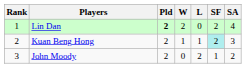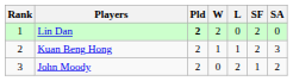Lin Dan | SA: 4 -> 0
Kuan Beng Hong | SF: paleturquoise background -> no background
